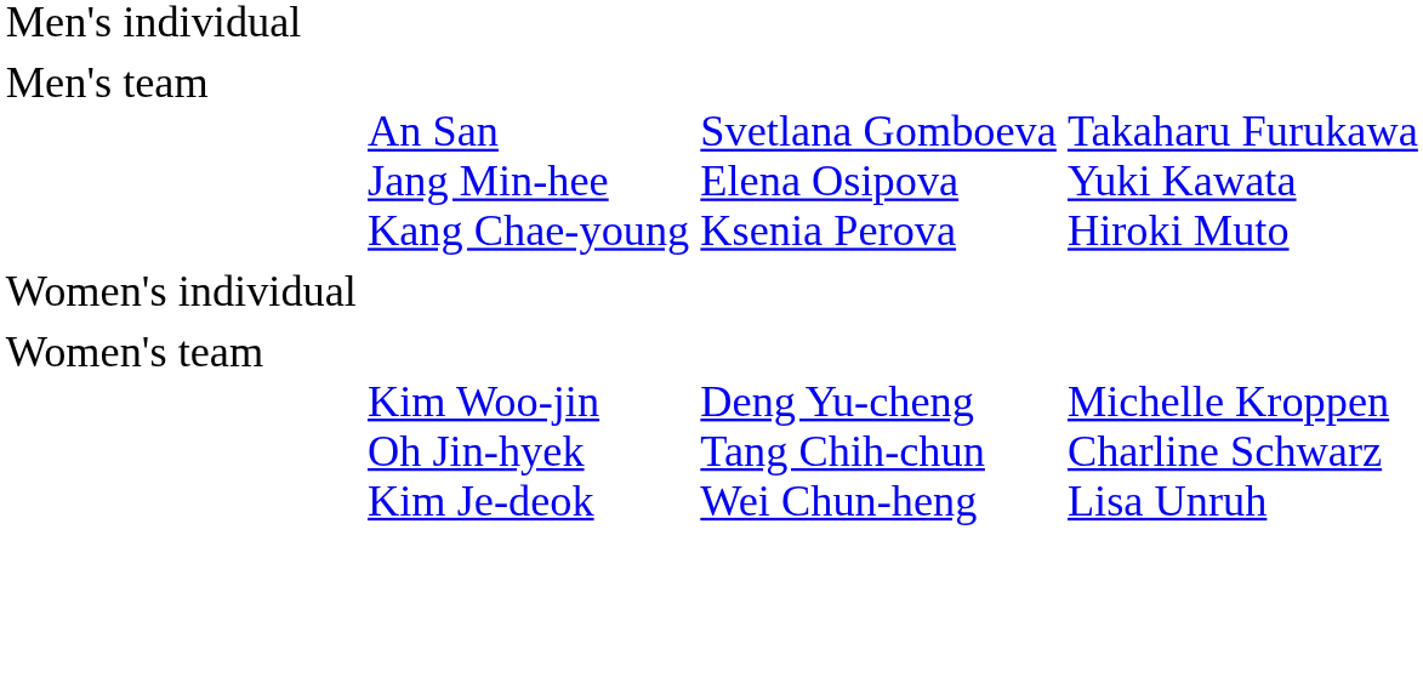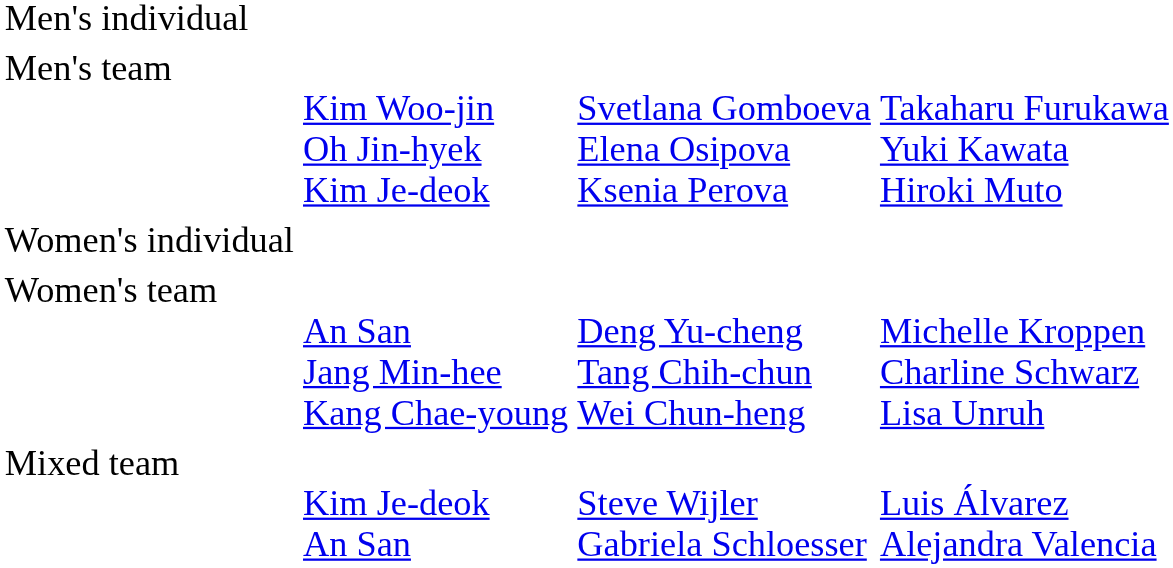Men's team | column 2: An San Jang Min-hee Kang Chae-young -> Kim Woo-jin Oh Jin-hyek Kim Je-deok
Women's team | column 2: Kim Woo-jin Oh Jin-hyek Kim Je-deok -> An San Jang Min-hee Kang Chae-young
+ row: Mixed team | Kim Je-deok An San | Steve Wijler Gabriela Schloesser | Luis Álvarez Alejandra Valencia
